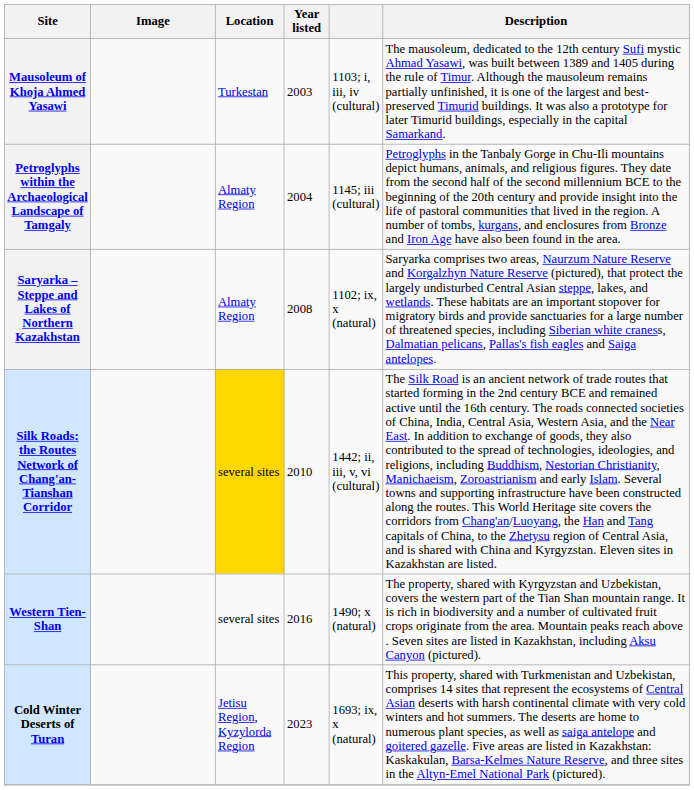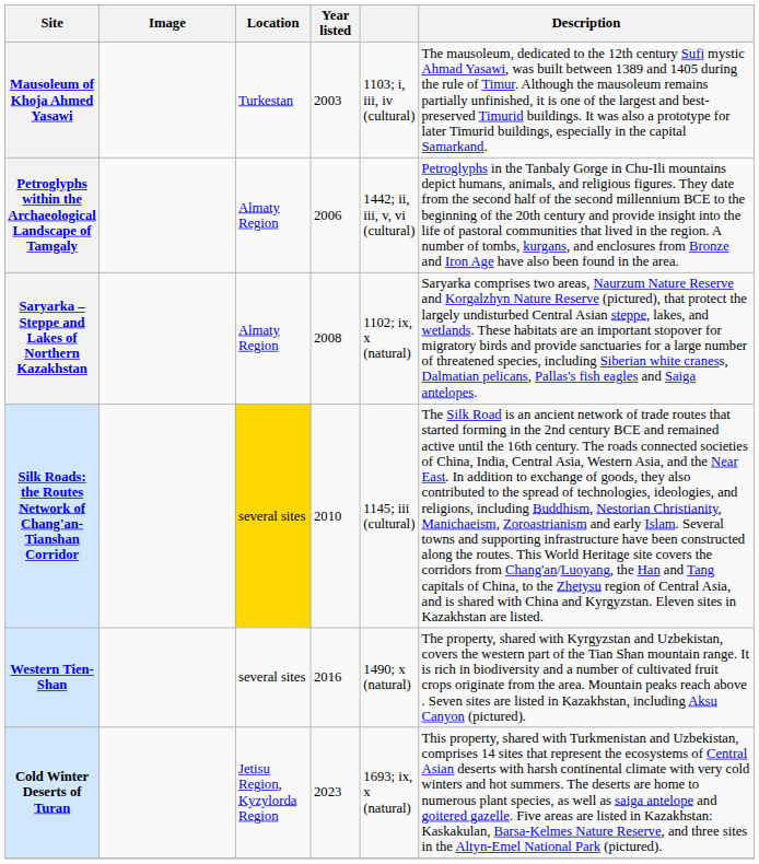Petroglyphs within the Archaeological Landscape of Tamgaly | Year listed: 2004 -> 2006
Petroglyphs within the Archaeological Landscape of Tamgaly | column 5: 1145; iii (cultural) -> 1442; ii, iii, v, vi (cultural)
Silk Roads: the Routes Network of Chang'an-Tianshan Corridor | column 5: 1442; ii, iii, v, vi (cultural) -> 1145; iii (cultural)
